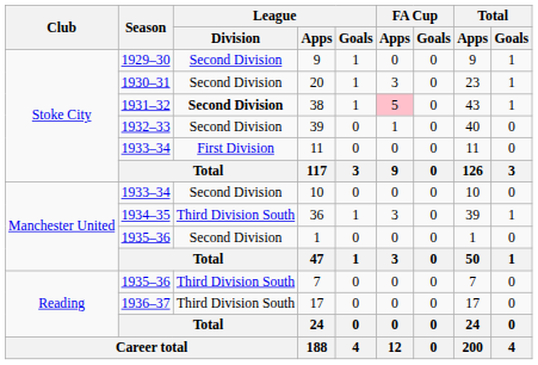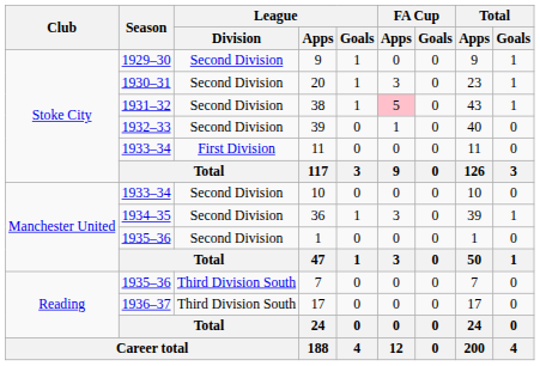38 | League / Division: bold -> normal
36 | League / Division: Third Division South -> Second Division
